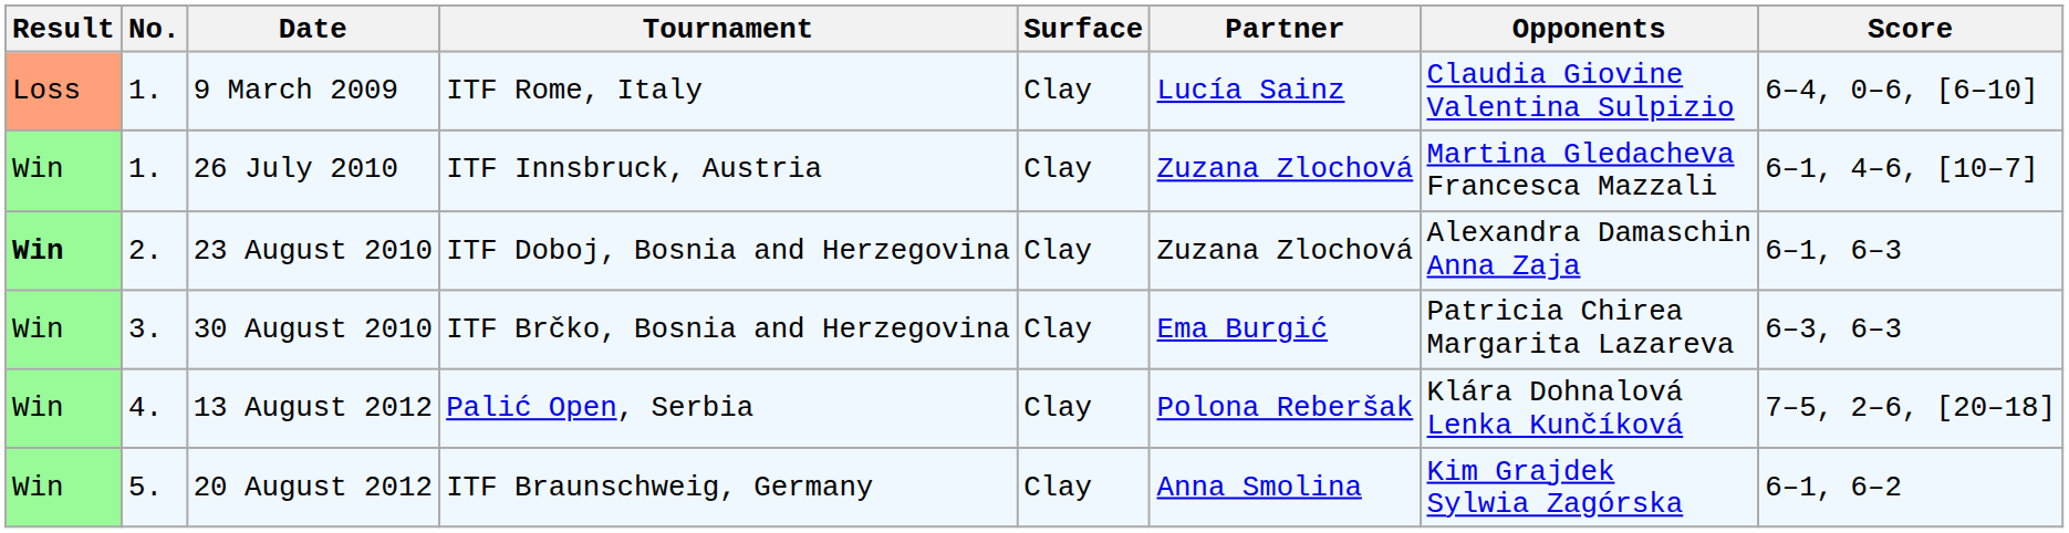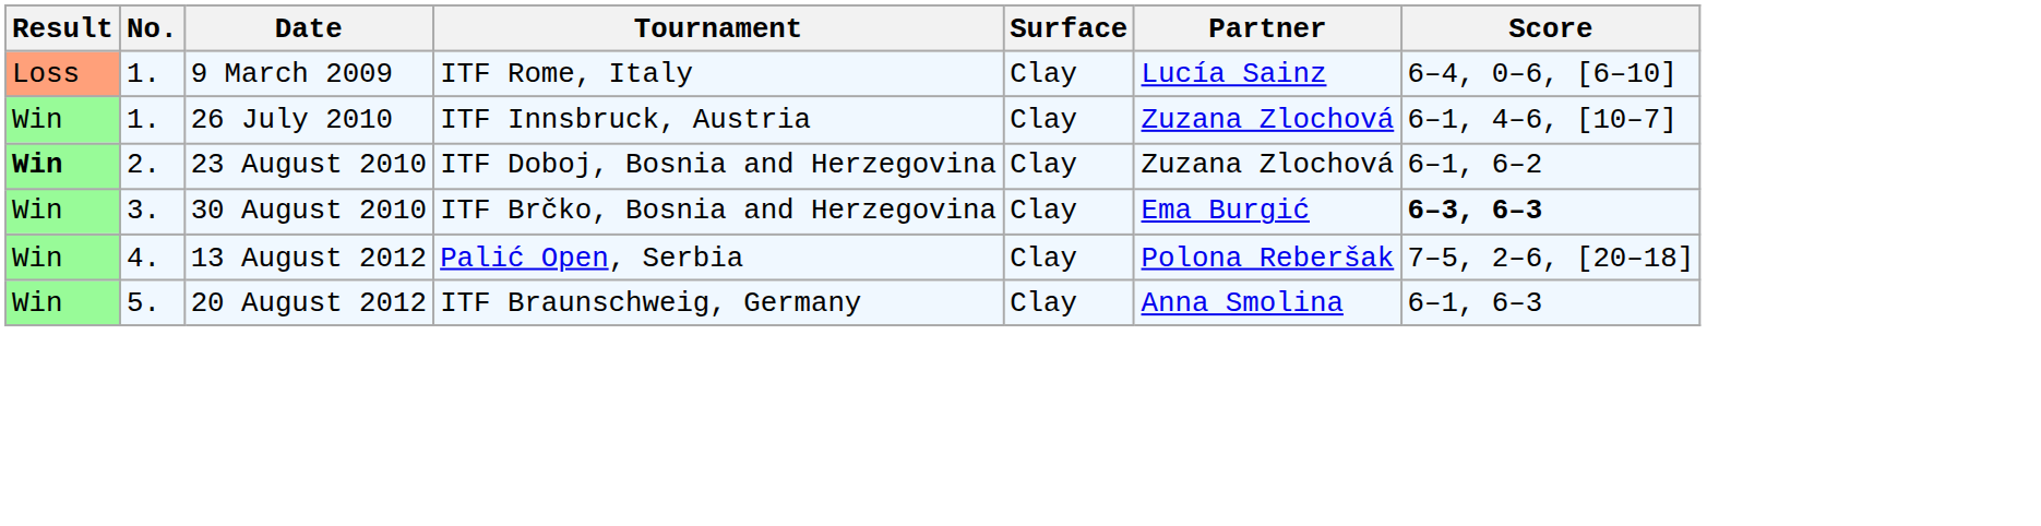- column: Opponents | Claudia Giovine Valentina Sulpizio | Martina Gledacheva Francesca Mazzali | Alexandra Damaschin Anna Zaja | Patricia Chirea Margarita Lazareva | Klára Dohnalová Lenka Kunčíková | Kim Grajdek Sylwia Zagórska
23 August 2010 | Score: 6–1, 6–3 -> 6–1, 6–2
30 August 2010 | Score: normal -> bold
20 August 2012 | Score: 6–1, 6–2 -> 6–1, 6–3
